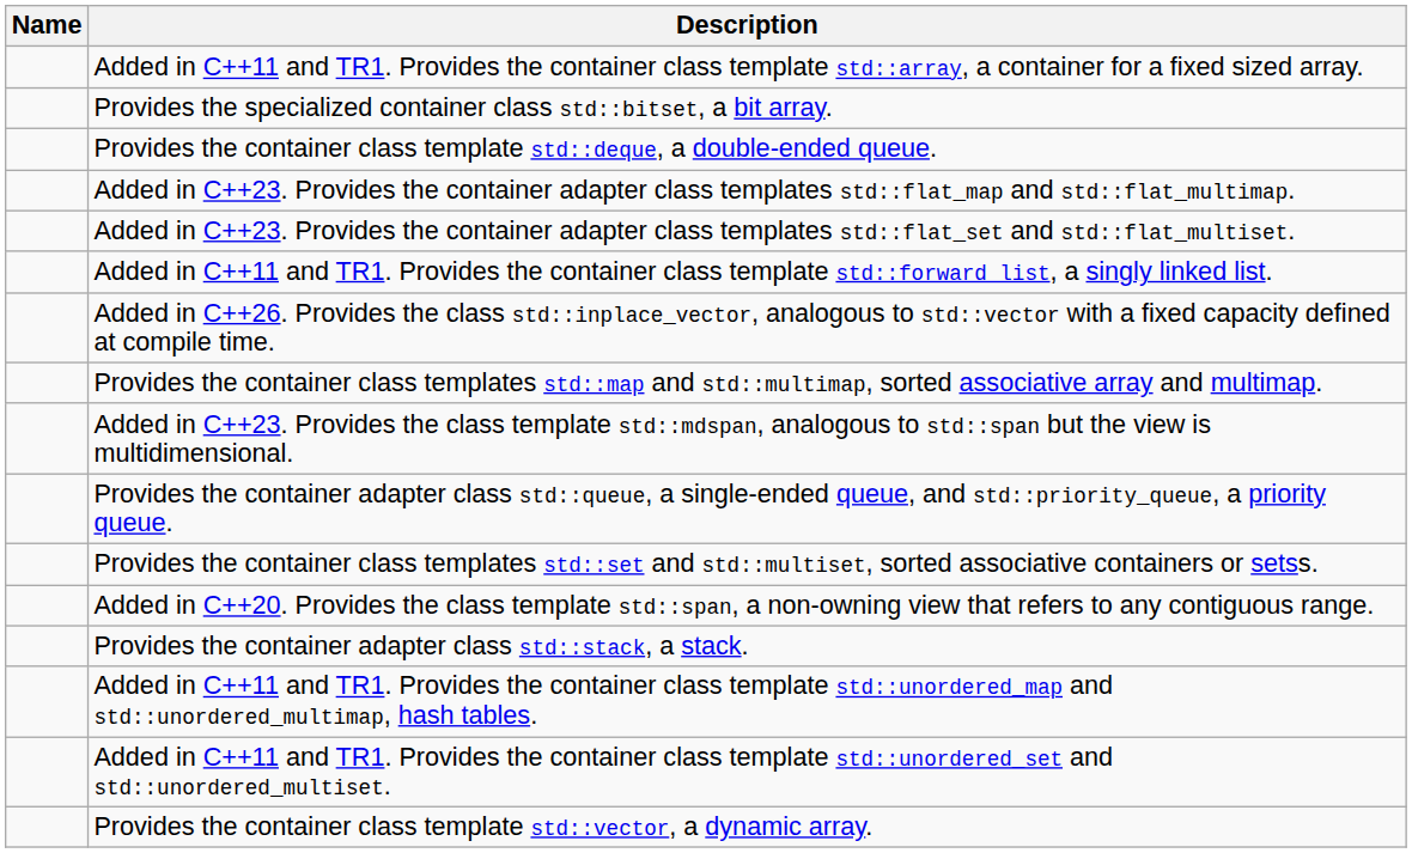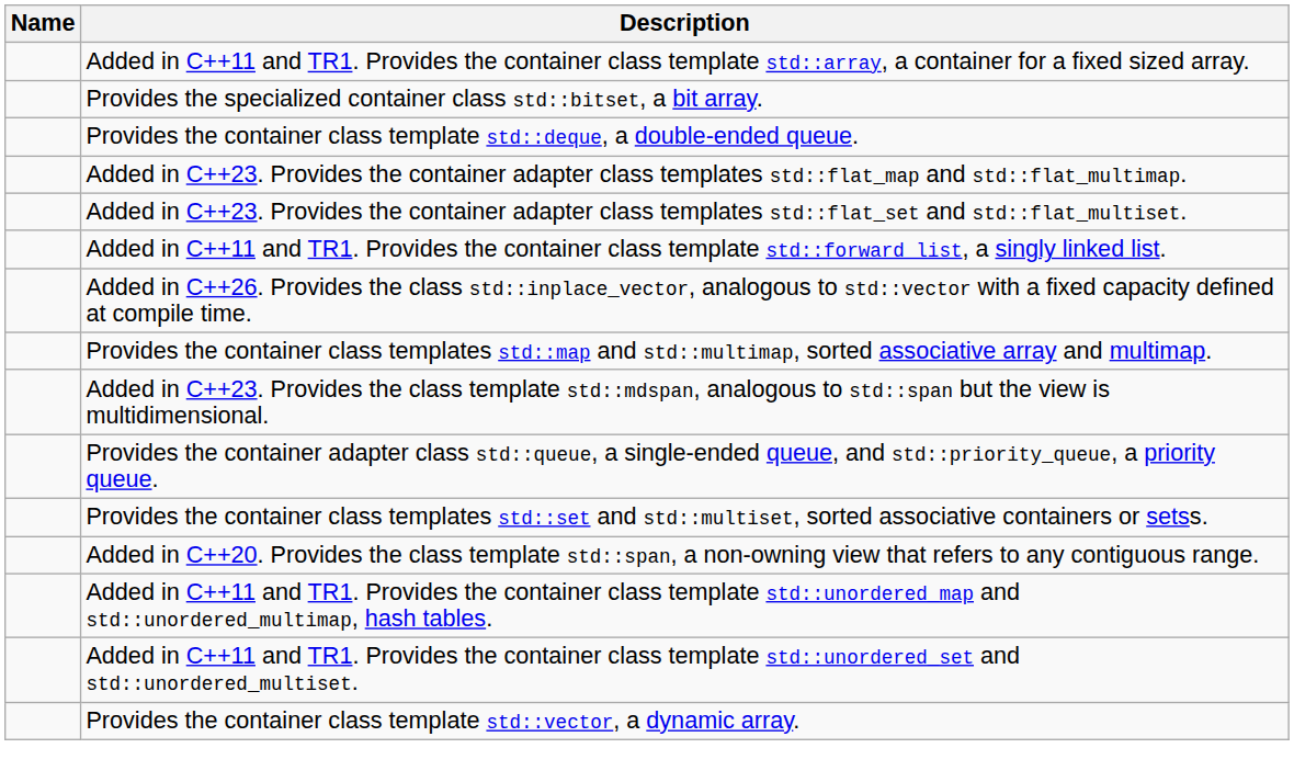- row: Provides the container adapter class std::stack, a stack.
